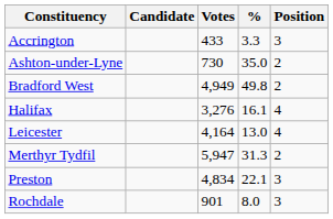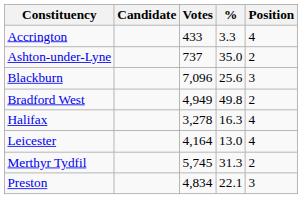Accrington | Position: 3 -> 4
Ashton-under-Lyne | Votes: 730 -> 737
+ row: Blackburn | 7,096 | 25.6 | 3
Halifax | Votes: 3,276 -> 3,278
Halifax | %: 16.1 -> 16.3
Merthyr Tydfil | Votes: 5,947 -> 5,745
- row: Rochdale | 901 | 8.0 | 3
